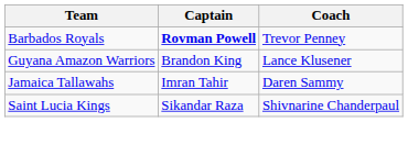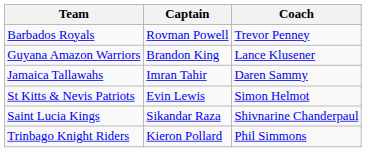Barbados Royals | Captain: bold -> normal
+ row: St Kitts & Nevis Patriots | Evin Lewis | Simon Helmot
+ row: Trinbago Knight Riders | Kieron Pollard | Phil Simmons
